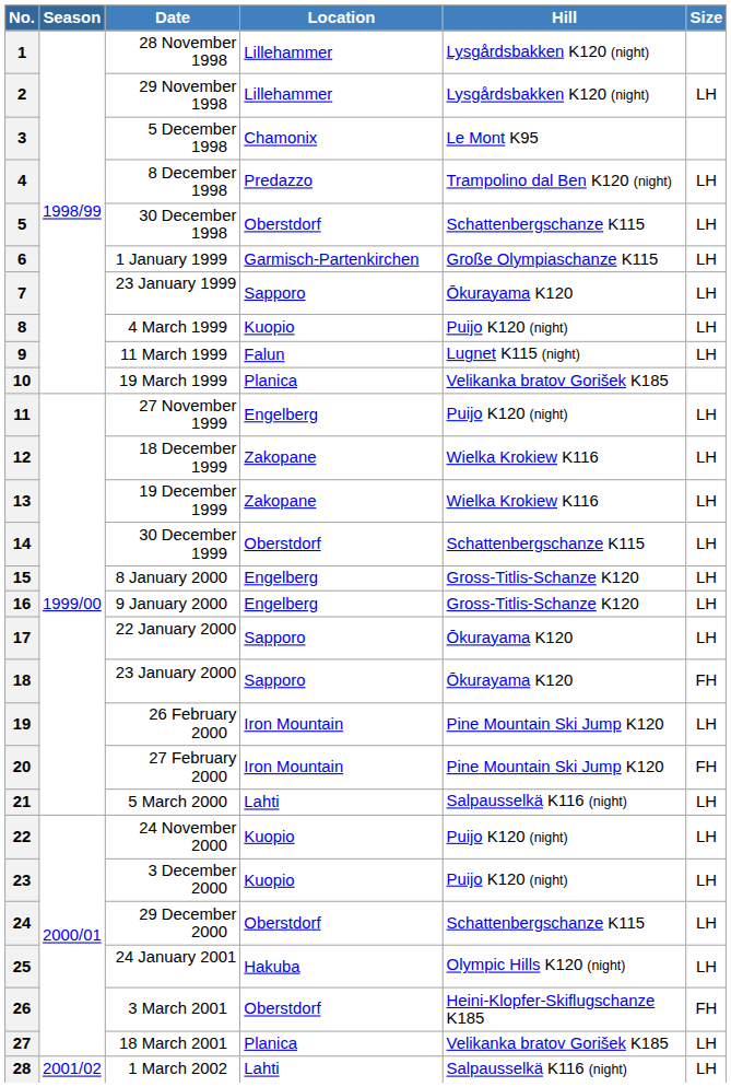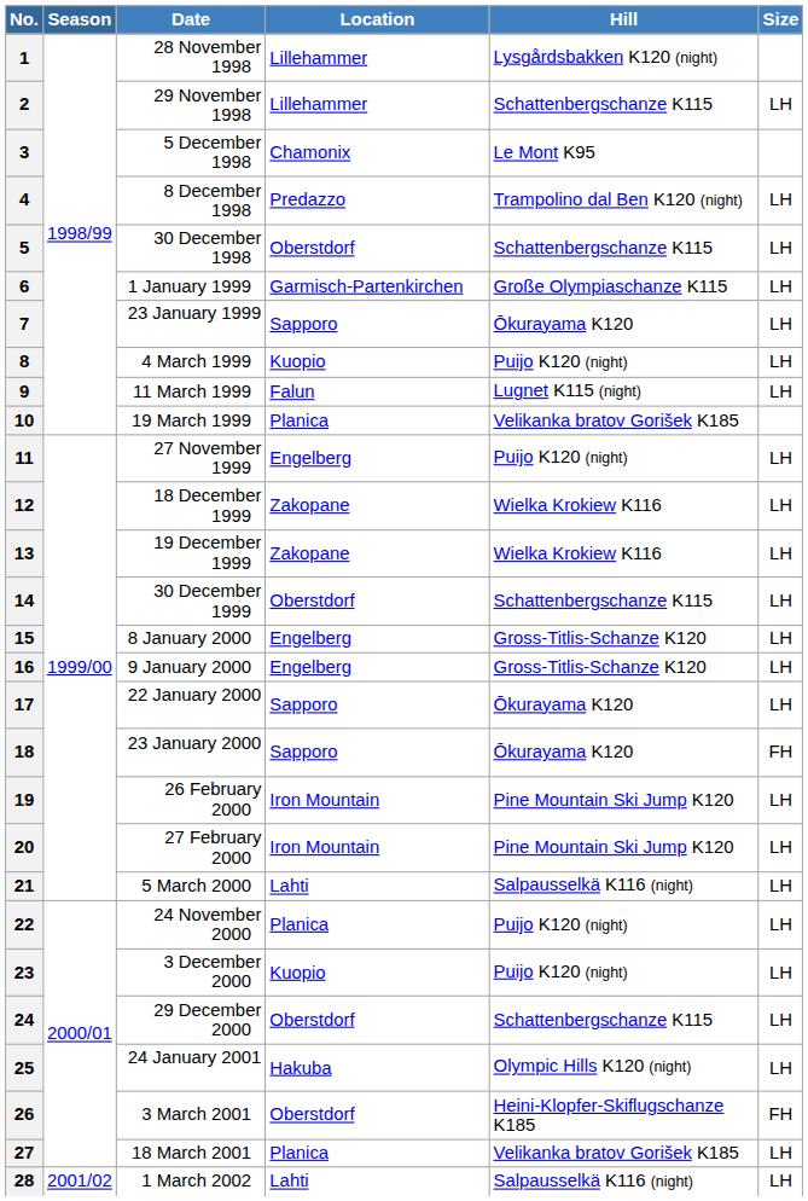2 | Hill: Lysgårdsbakken K120 (night) -> Schattenbergschanze K115
20 | Size: FH -> LH
22 | Location: Kuopio -> Planica
